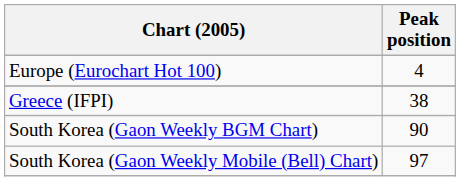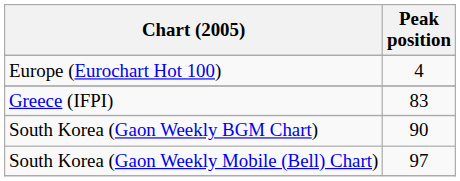Greece (IFPI) | Peak position: 38 -> 83
